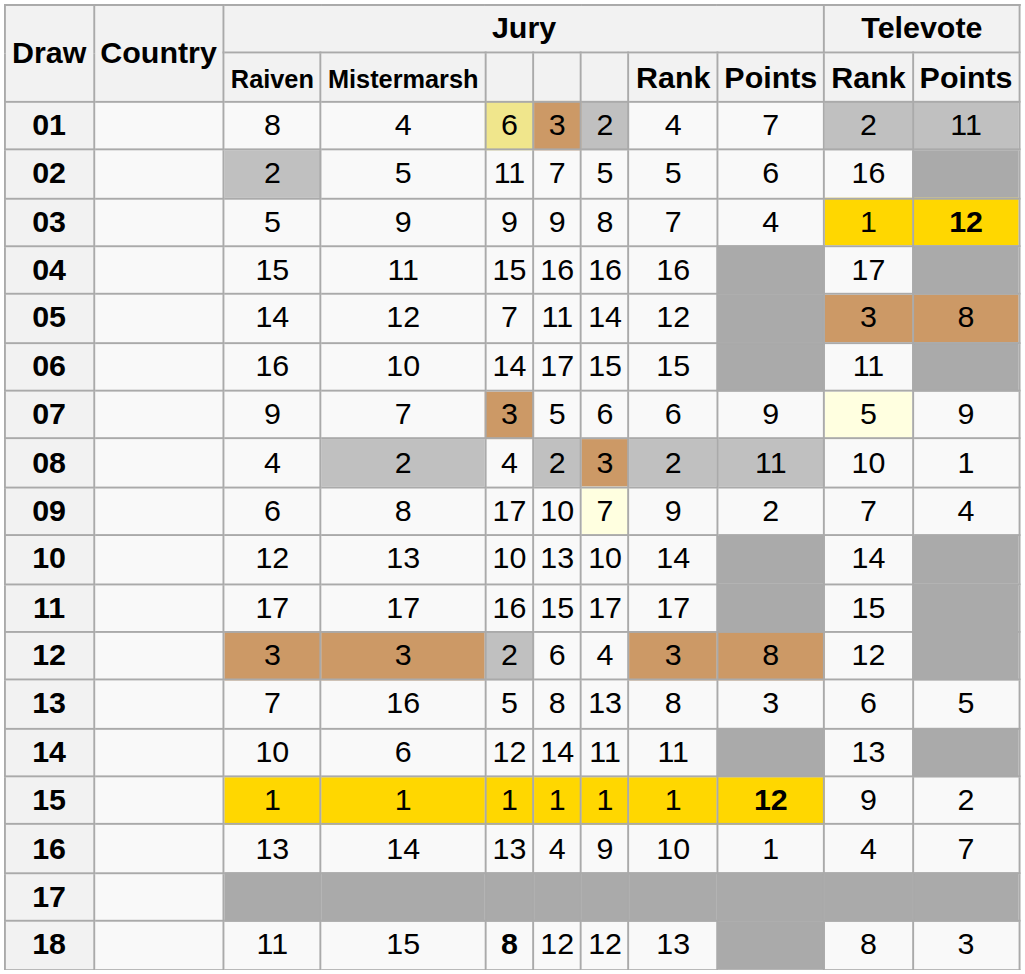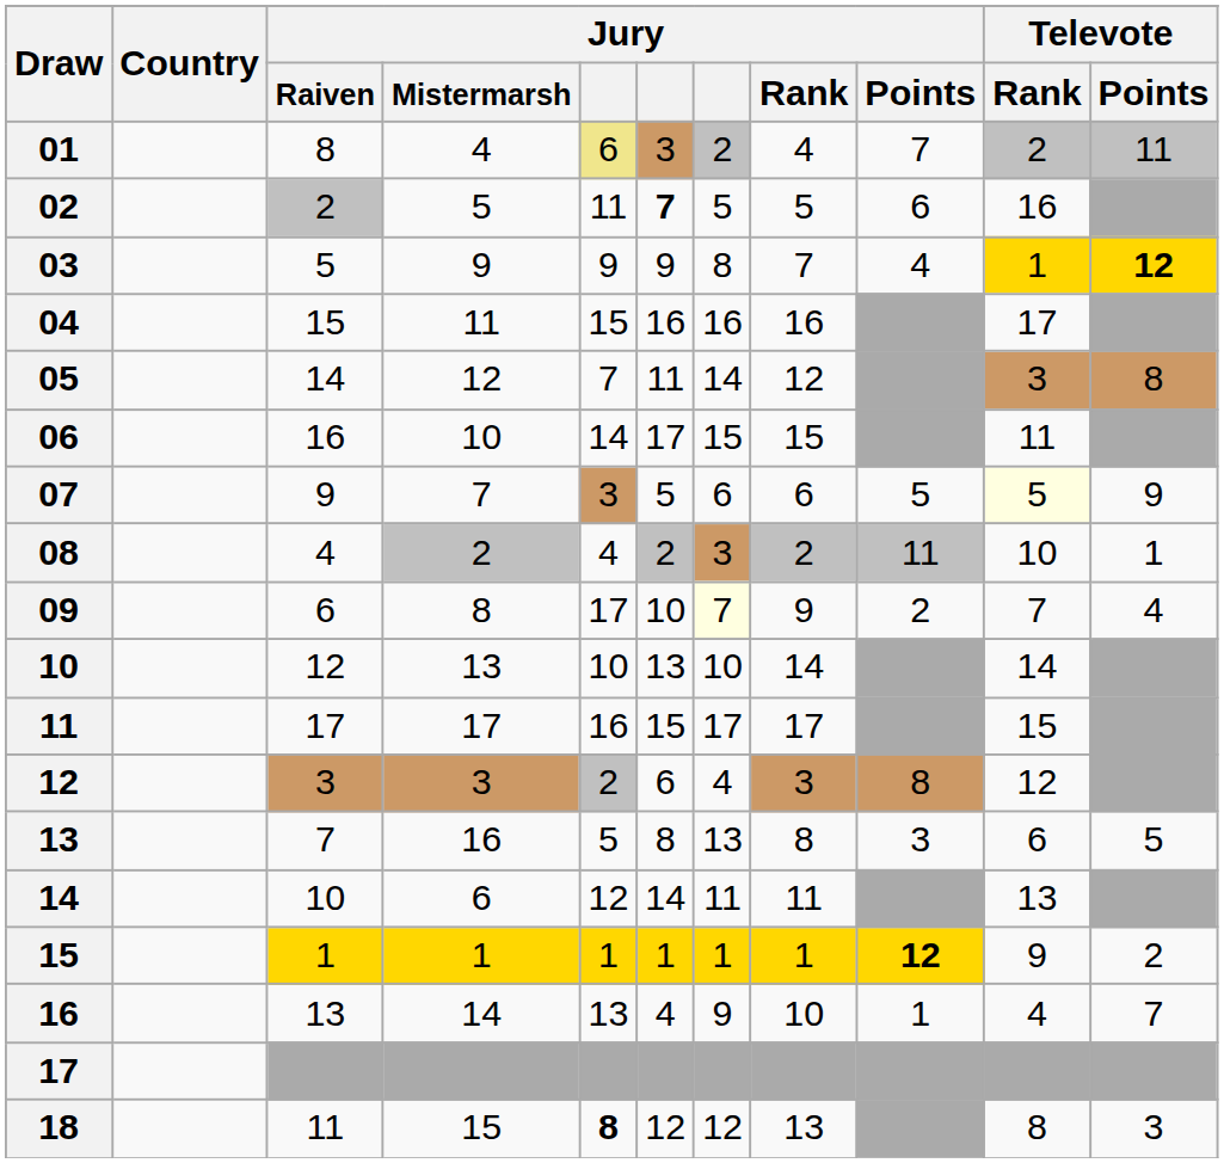02 | column 6: normal -> bold
07 | Jury / Points: 9 -> 5
